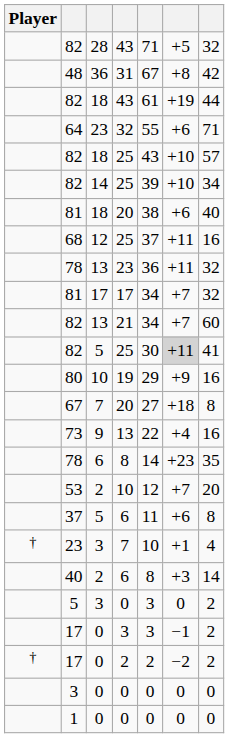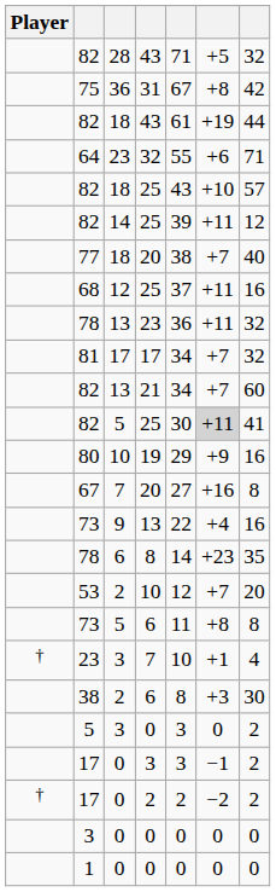31 | column 2: 48 -> 75
14 / 25 | column 6: +10 -> +11
14 / 25 | column 7: 34 -> 12
18 / 20 | column 2: 81 -> 77
18 / 20 | column 6: +6 -> +7
7 / 20 | column 6: +18 -> +16
5 / 6 | column 2: 37 -> 73
5 / 6 | column 6: +6 -> +8
2 / 6 | column 2: 40 -> 38
2 / 6 | column 7: 14 -> 30
